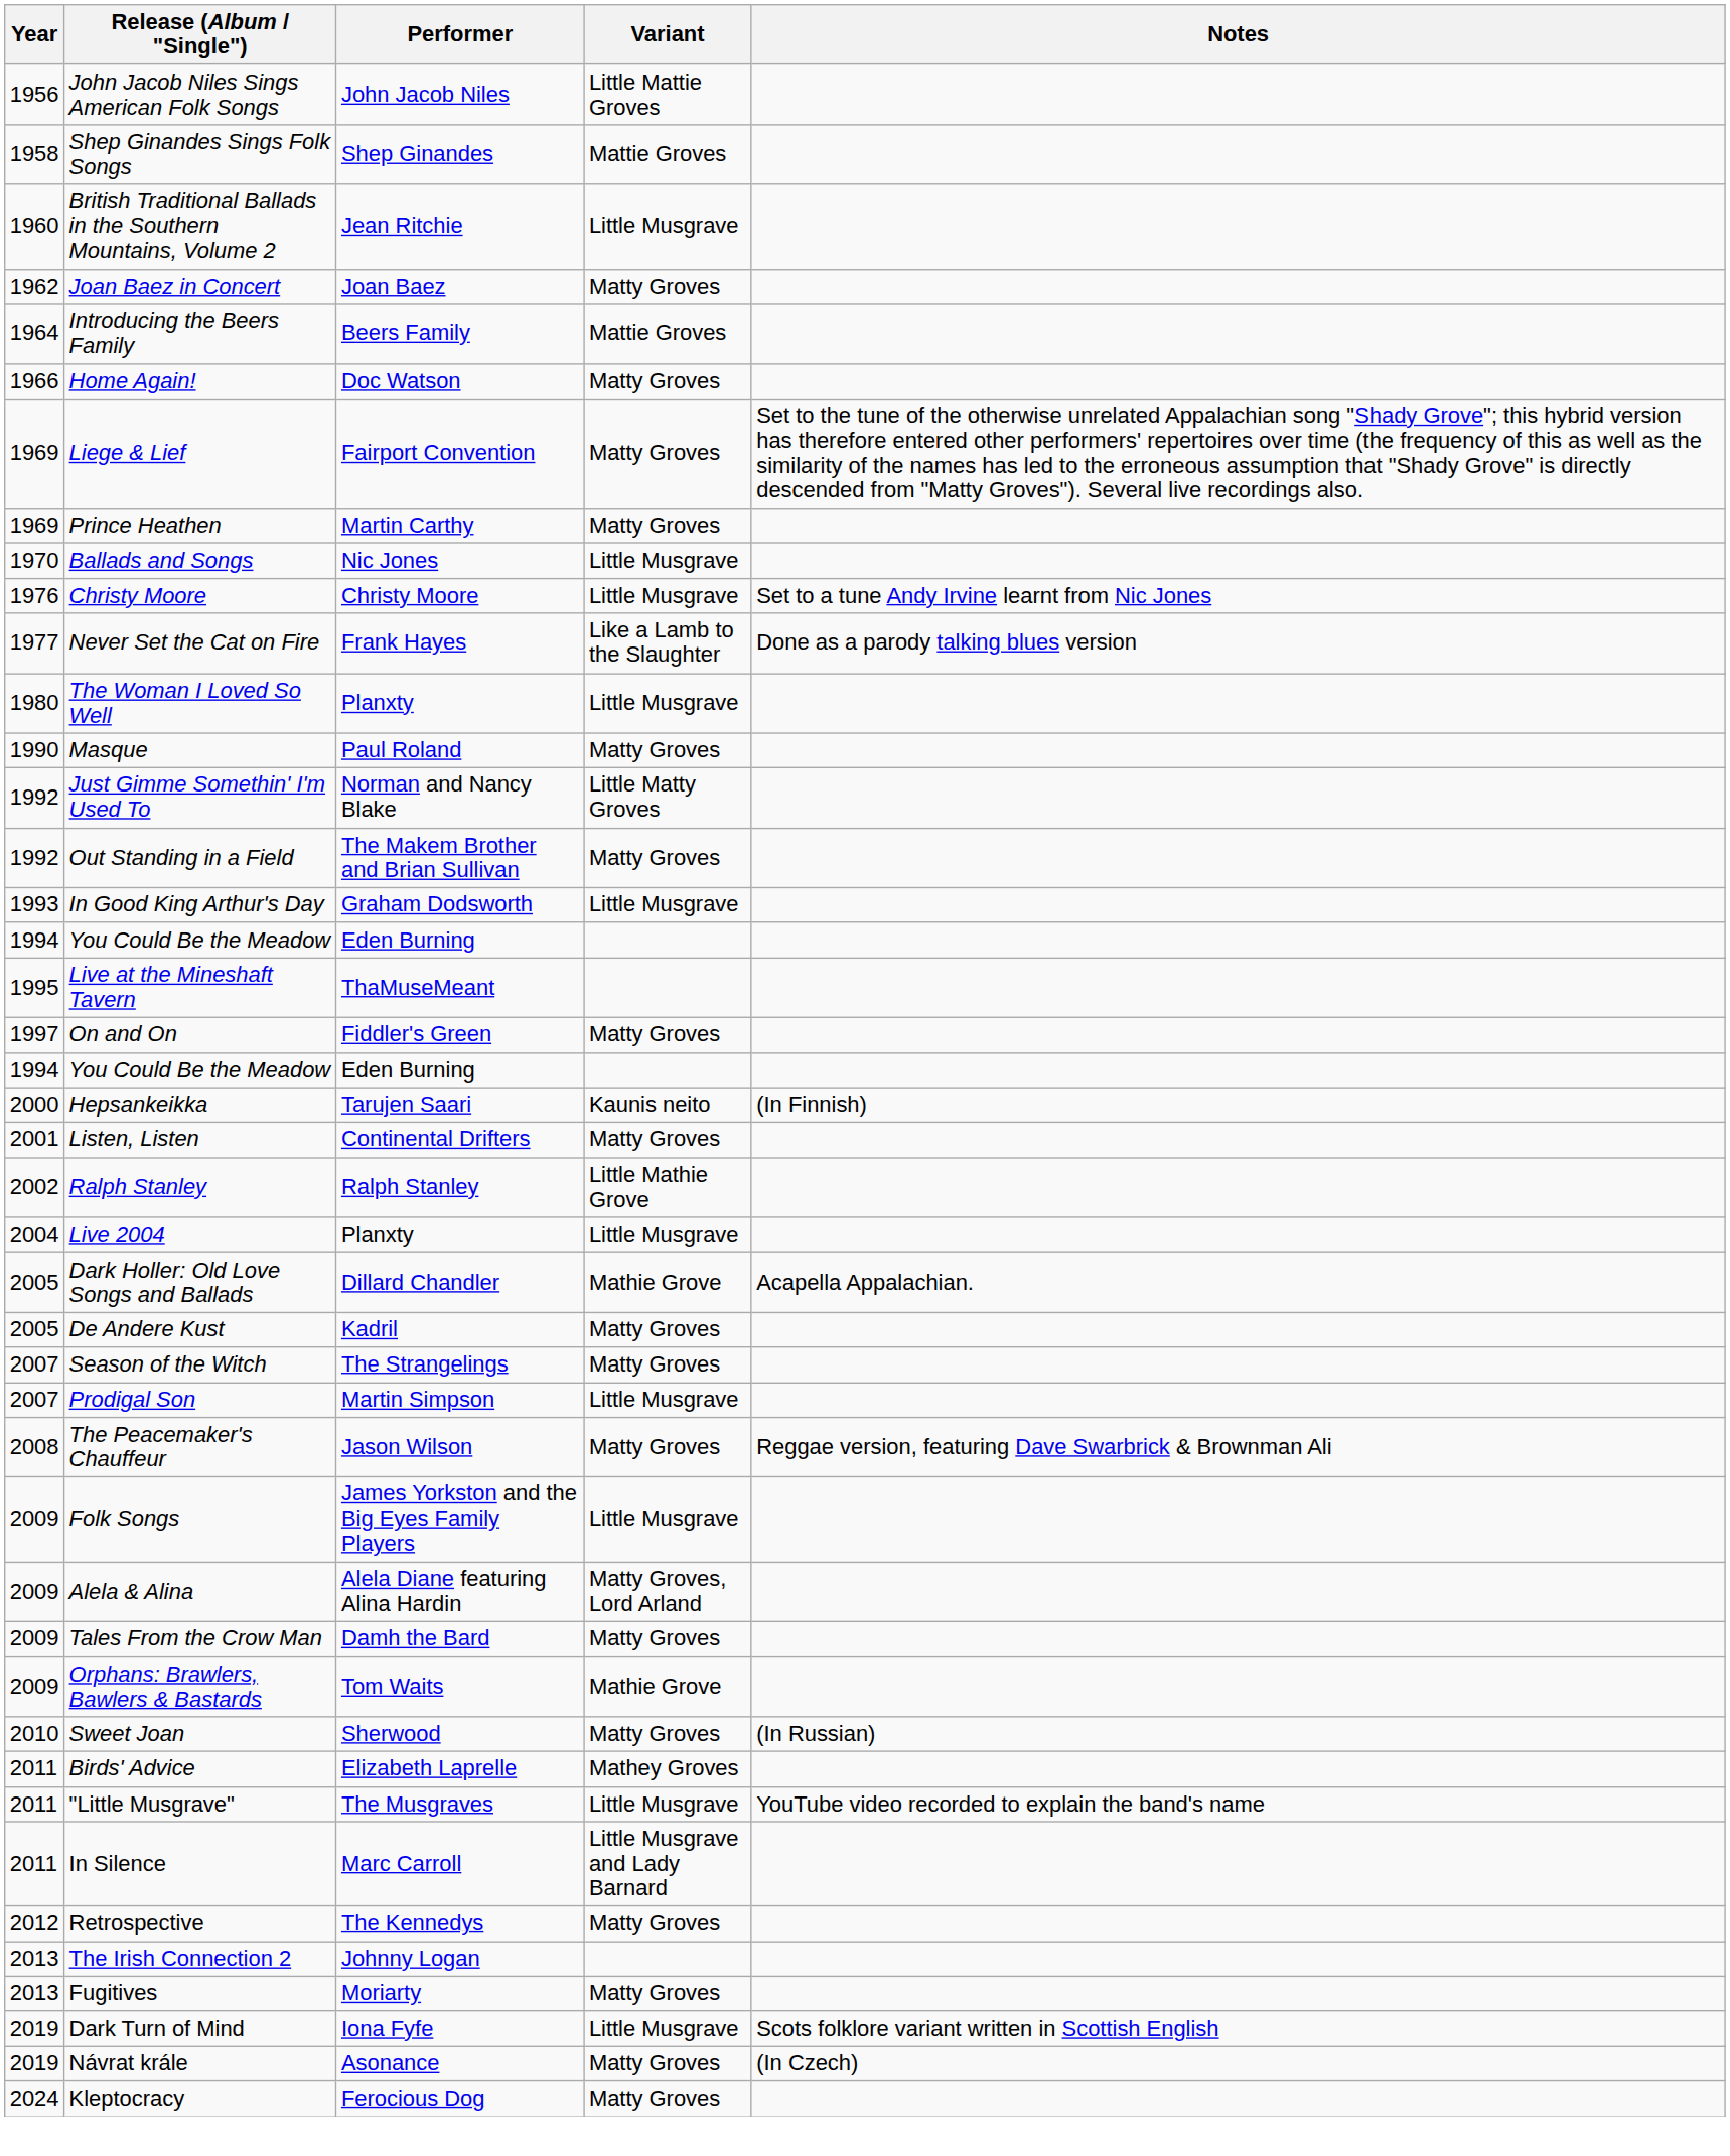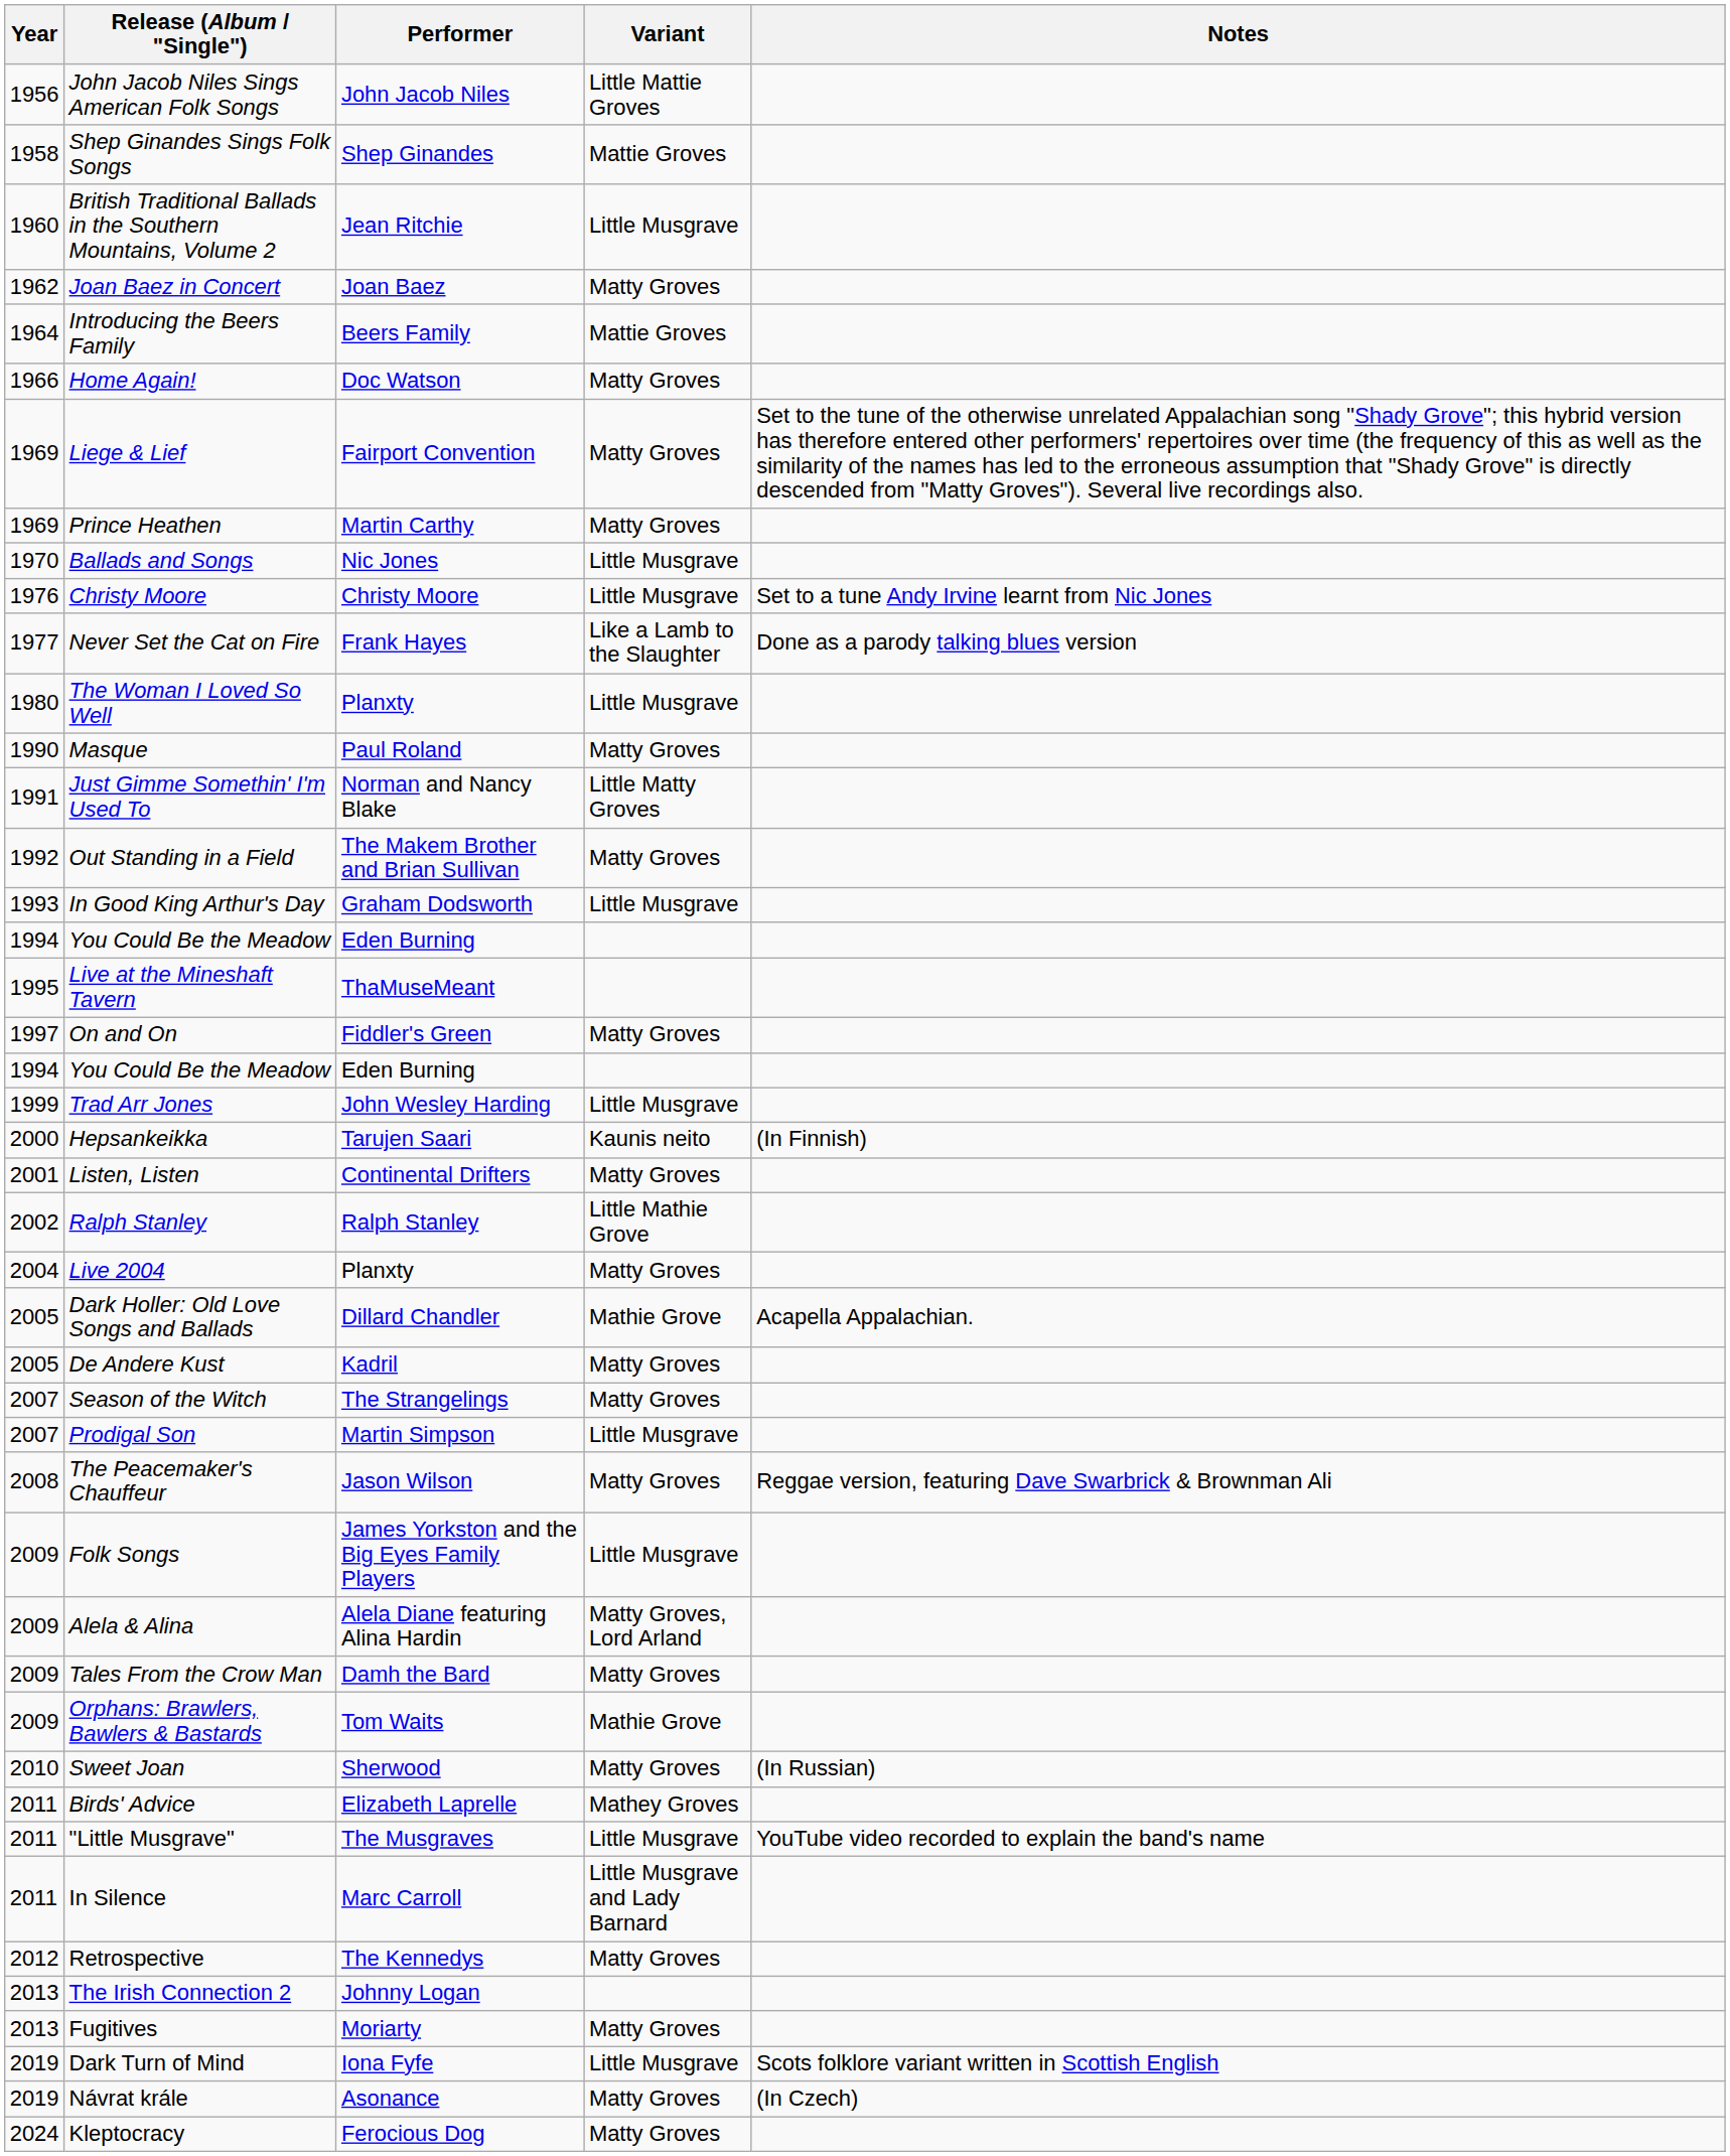Just Gimme Somethin' I'm Used To | Year: 1992 -> 1991
+ row: 1999 | Trad Arr Jones | John Wesley Harding | Little Musgrave
Live 2004 | Variant: Little Musgrave -> Matty Groves
